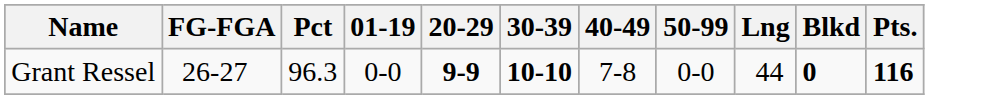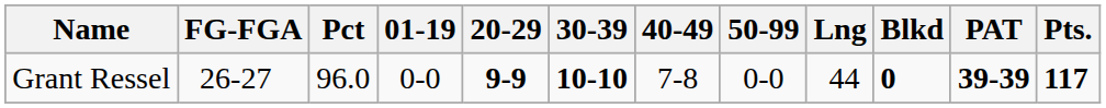+ column: PAT | 39-39
Grant Ressel | Pct: 96.3 -> 96.0
Grant Ressel | Pts.: 116 -> 117
